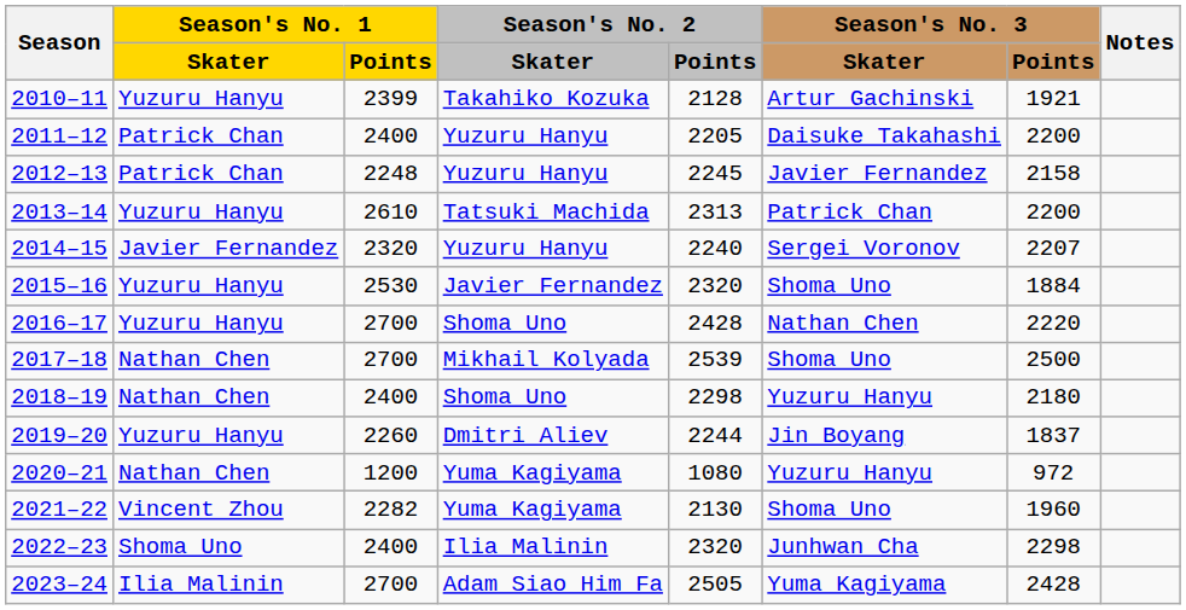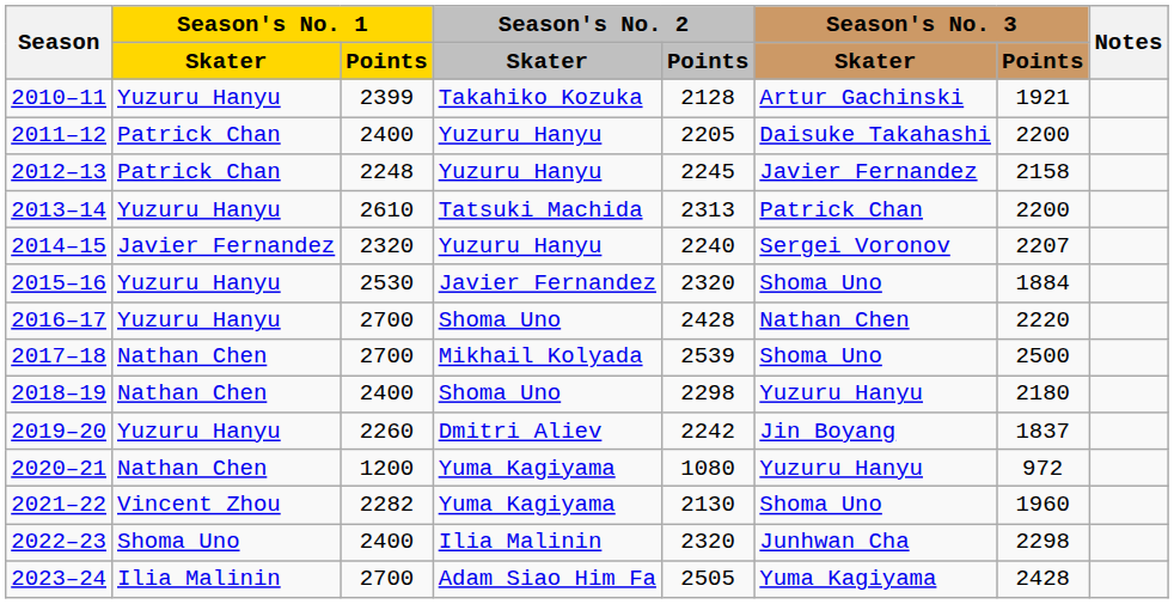2019–20 | Season's No. 2 / Points: 2244 -> 2242
